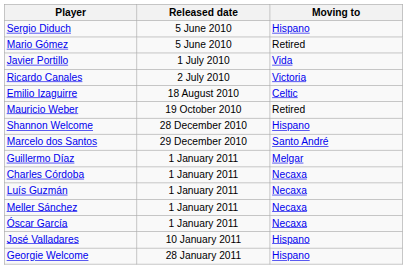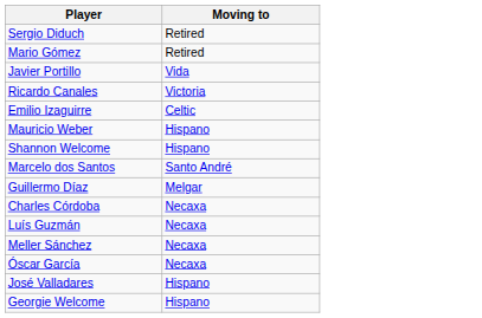- column: Released date | 5 June 2010 | 5 June 2010 | 1 July 2010 | 2 July 2010 | 18 August 2010 | 19 October 2010 | 28 December 2010 | 29 December 2010 | 1 January 2011 | 1 January 2011 | 1 January 2011 | 1 January 2011 | 1 January 2011 | 10 January 2011 | 28 January 2011
Sergio Diduch | Moving to: Hispano -> Retired
Mauricio Weber | Moving to: Retired -> Hispano
